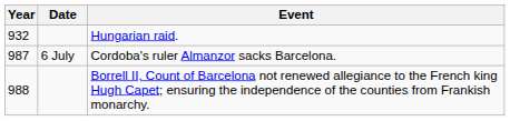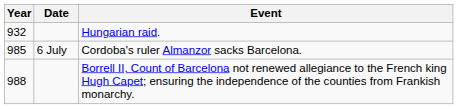Cordoba's ruler Almanzor sacks Barcelona. | Year: 987 -> 985
